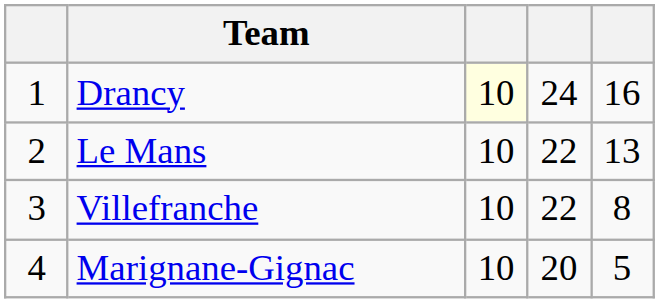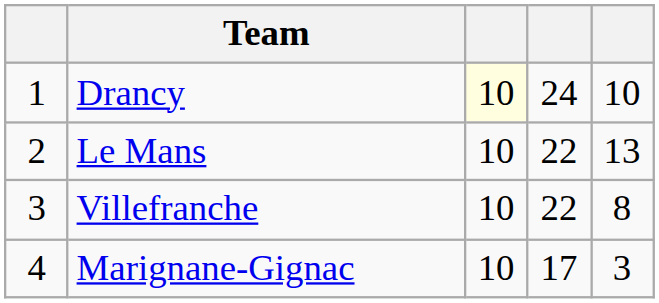Drancy | column 5: 16 -> 10
Marignane-Gignac | column 4: 20 -> 17
Marignane-Gignac | column 5: 5 -> 3
